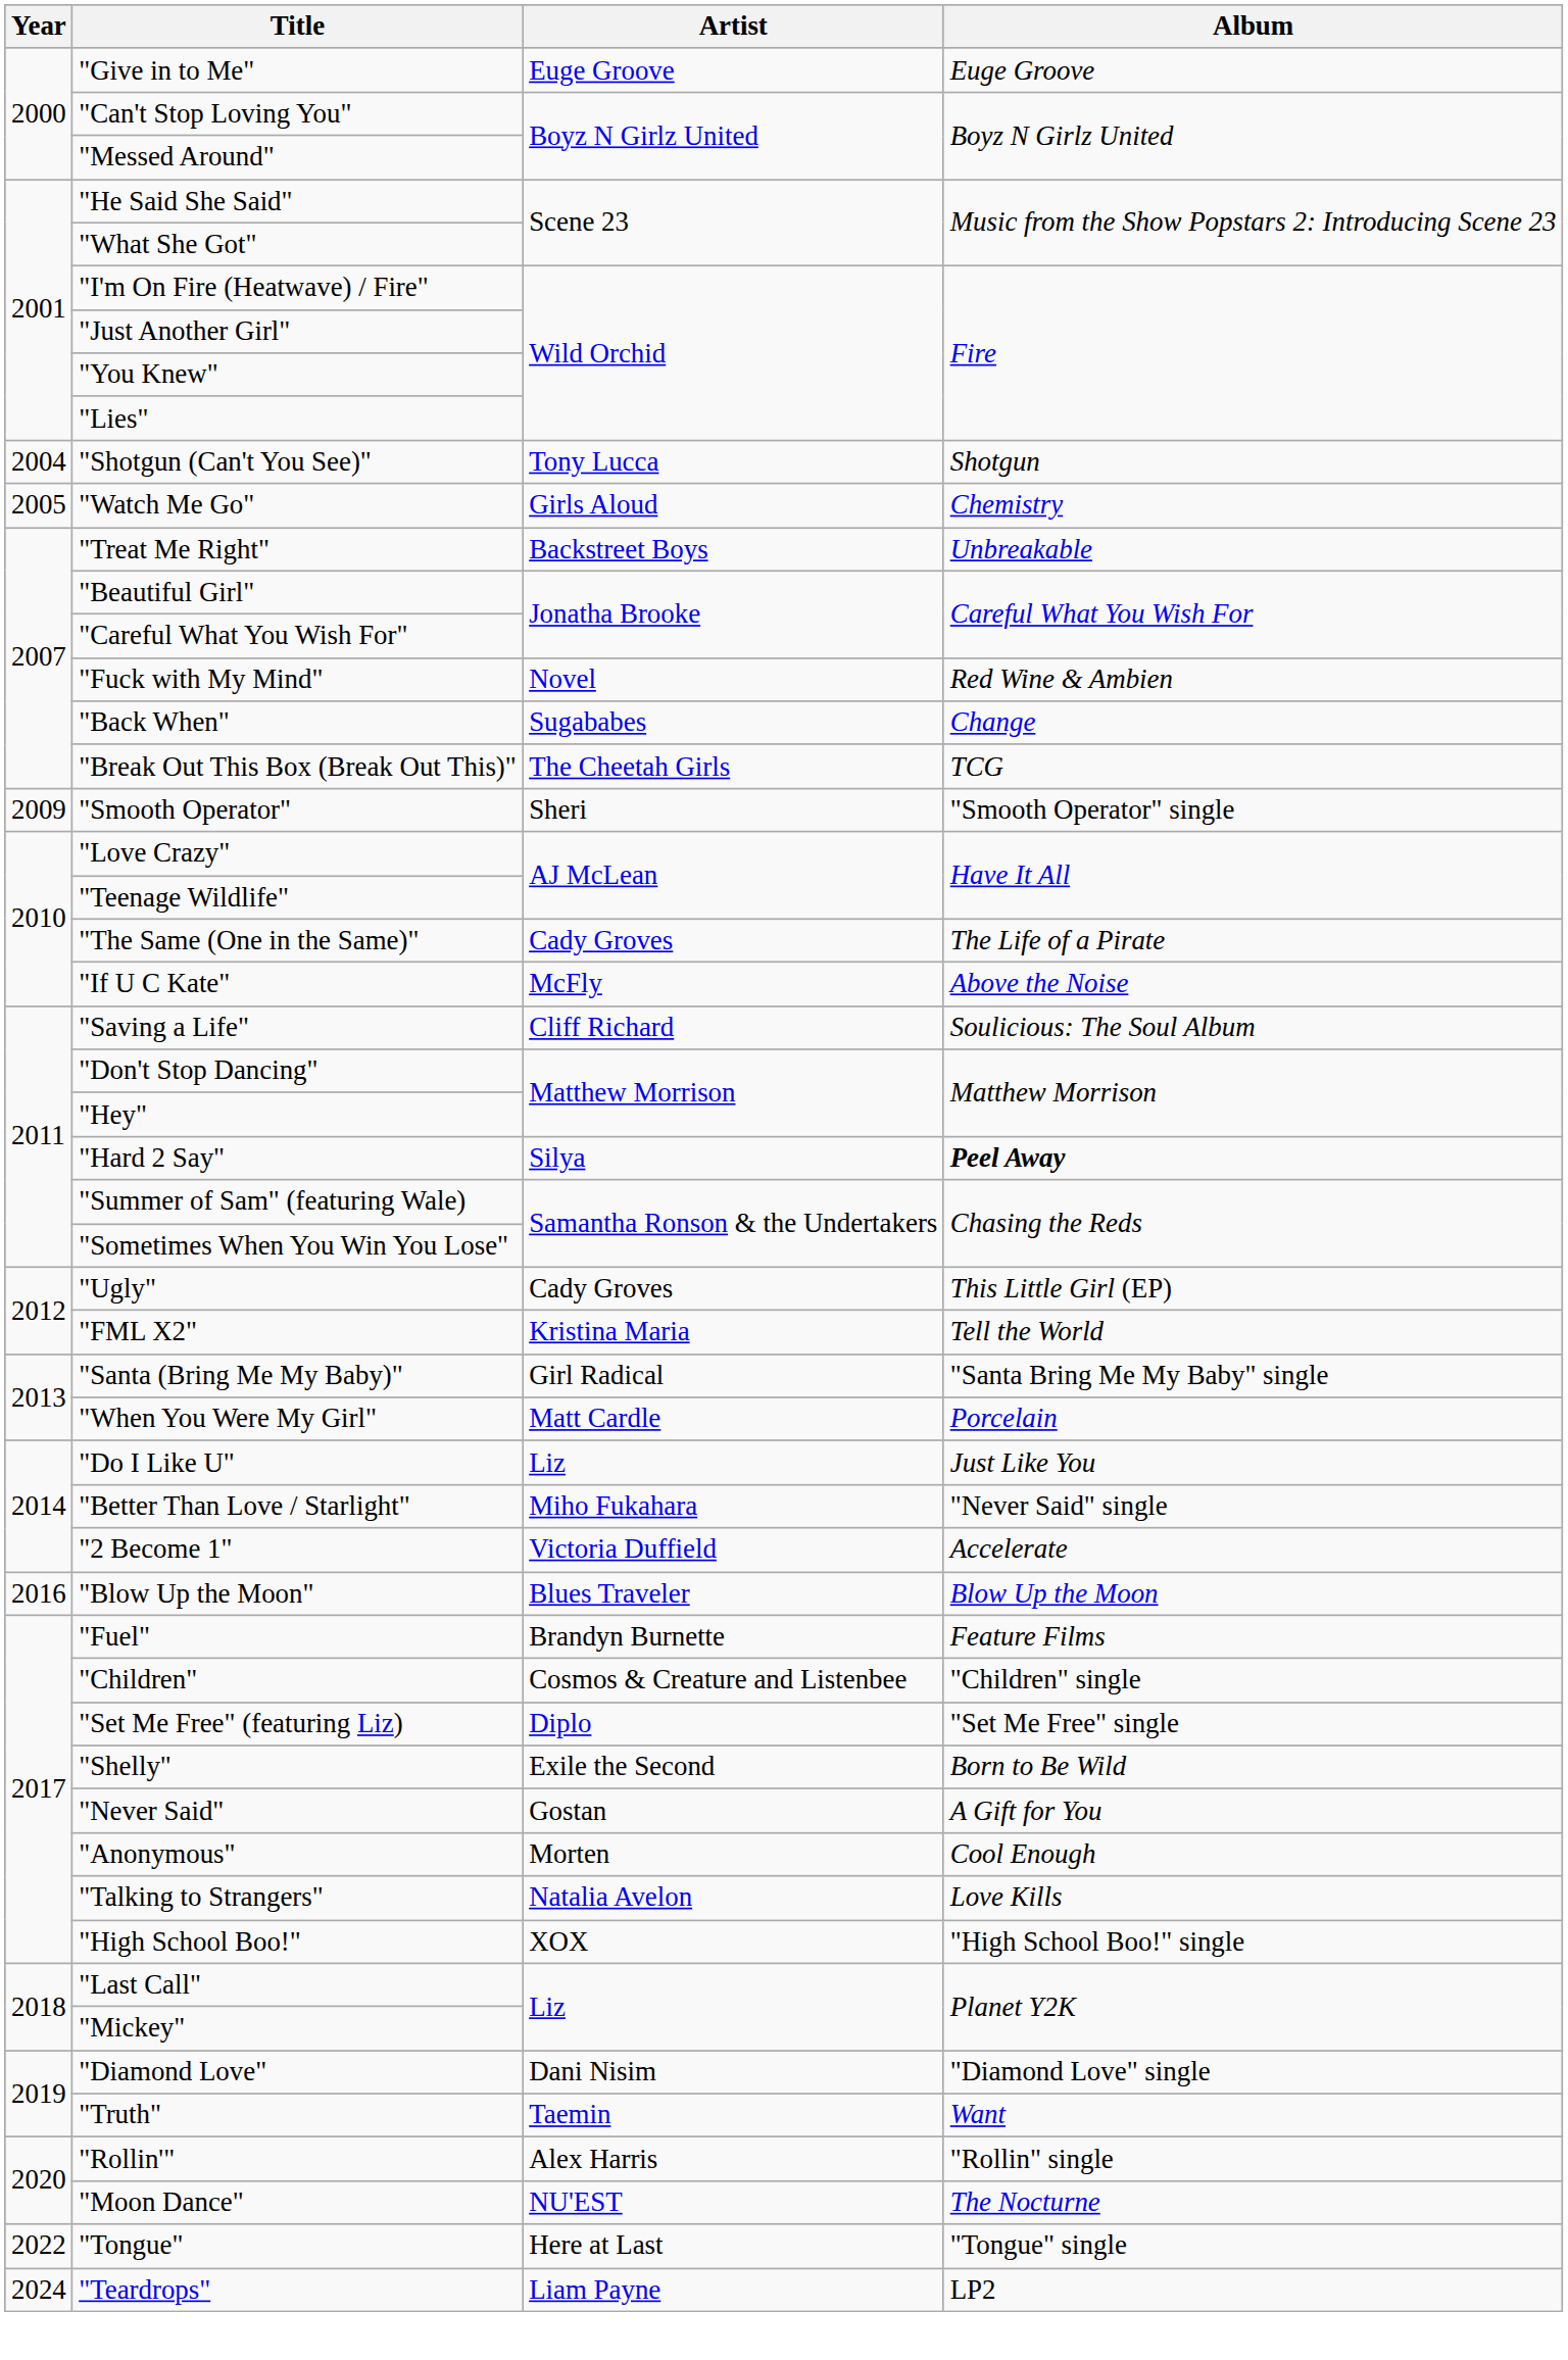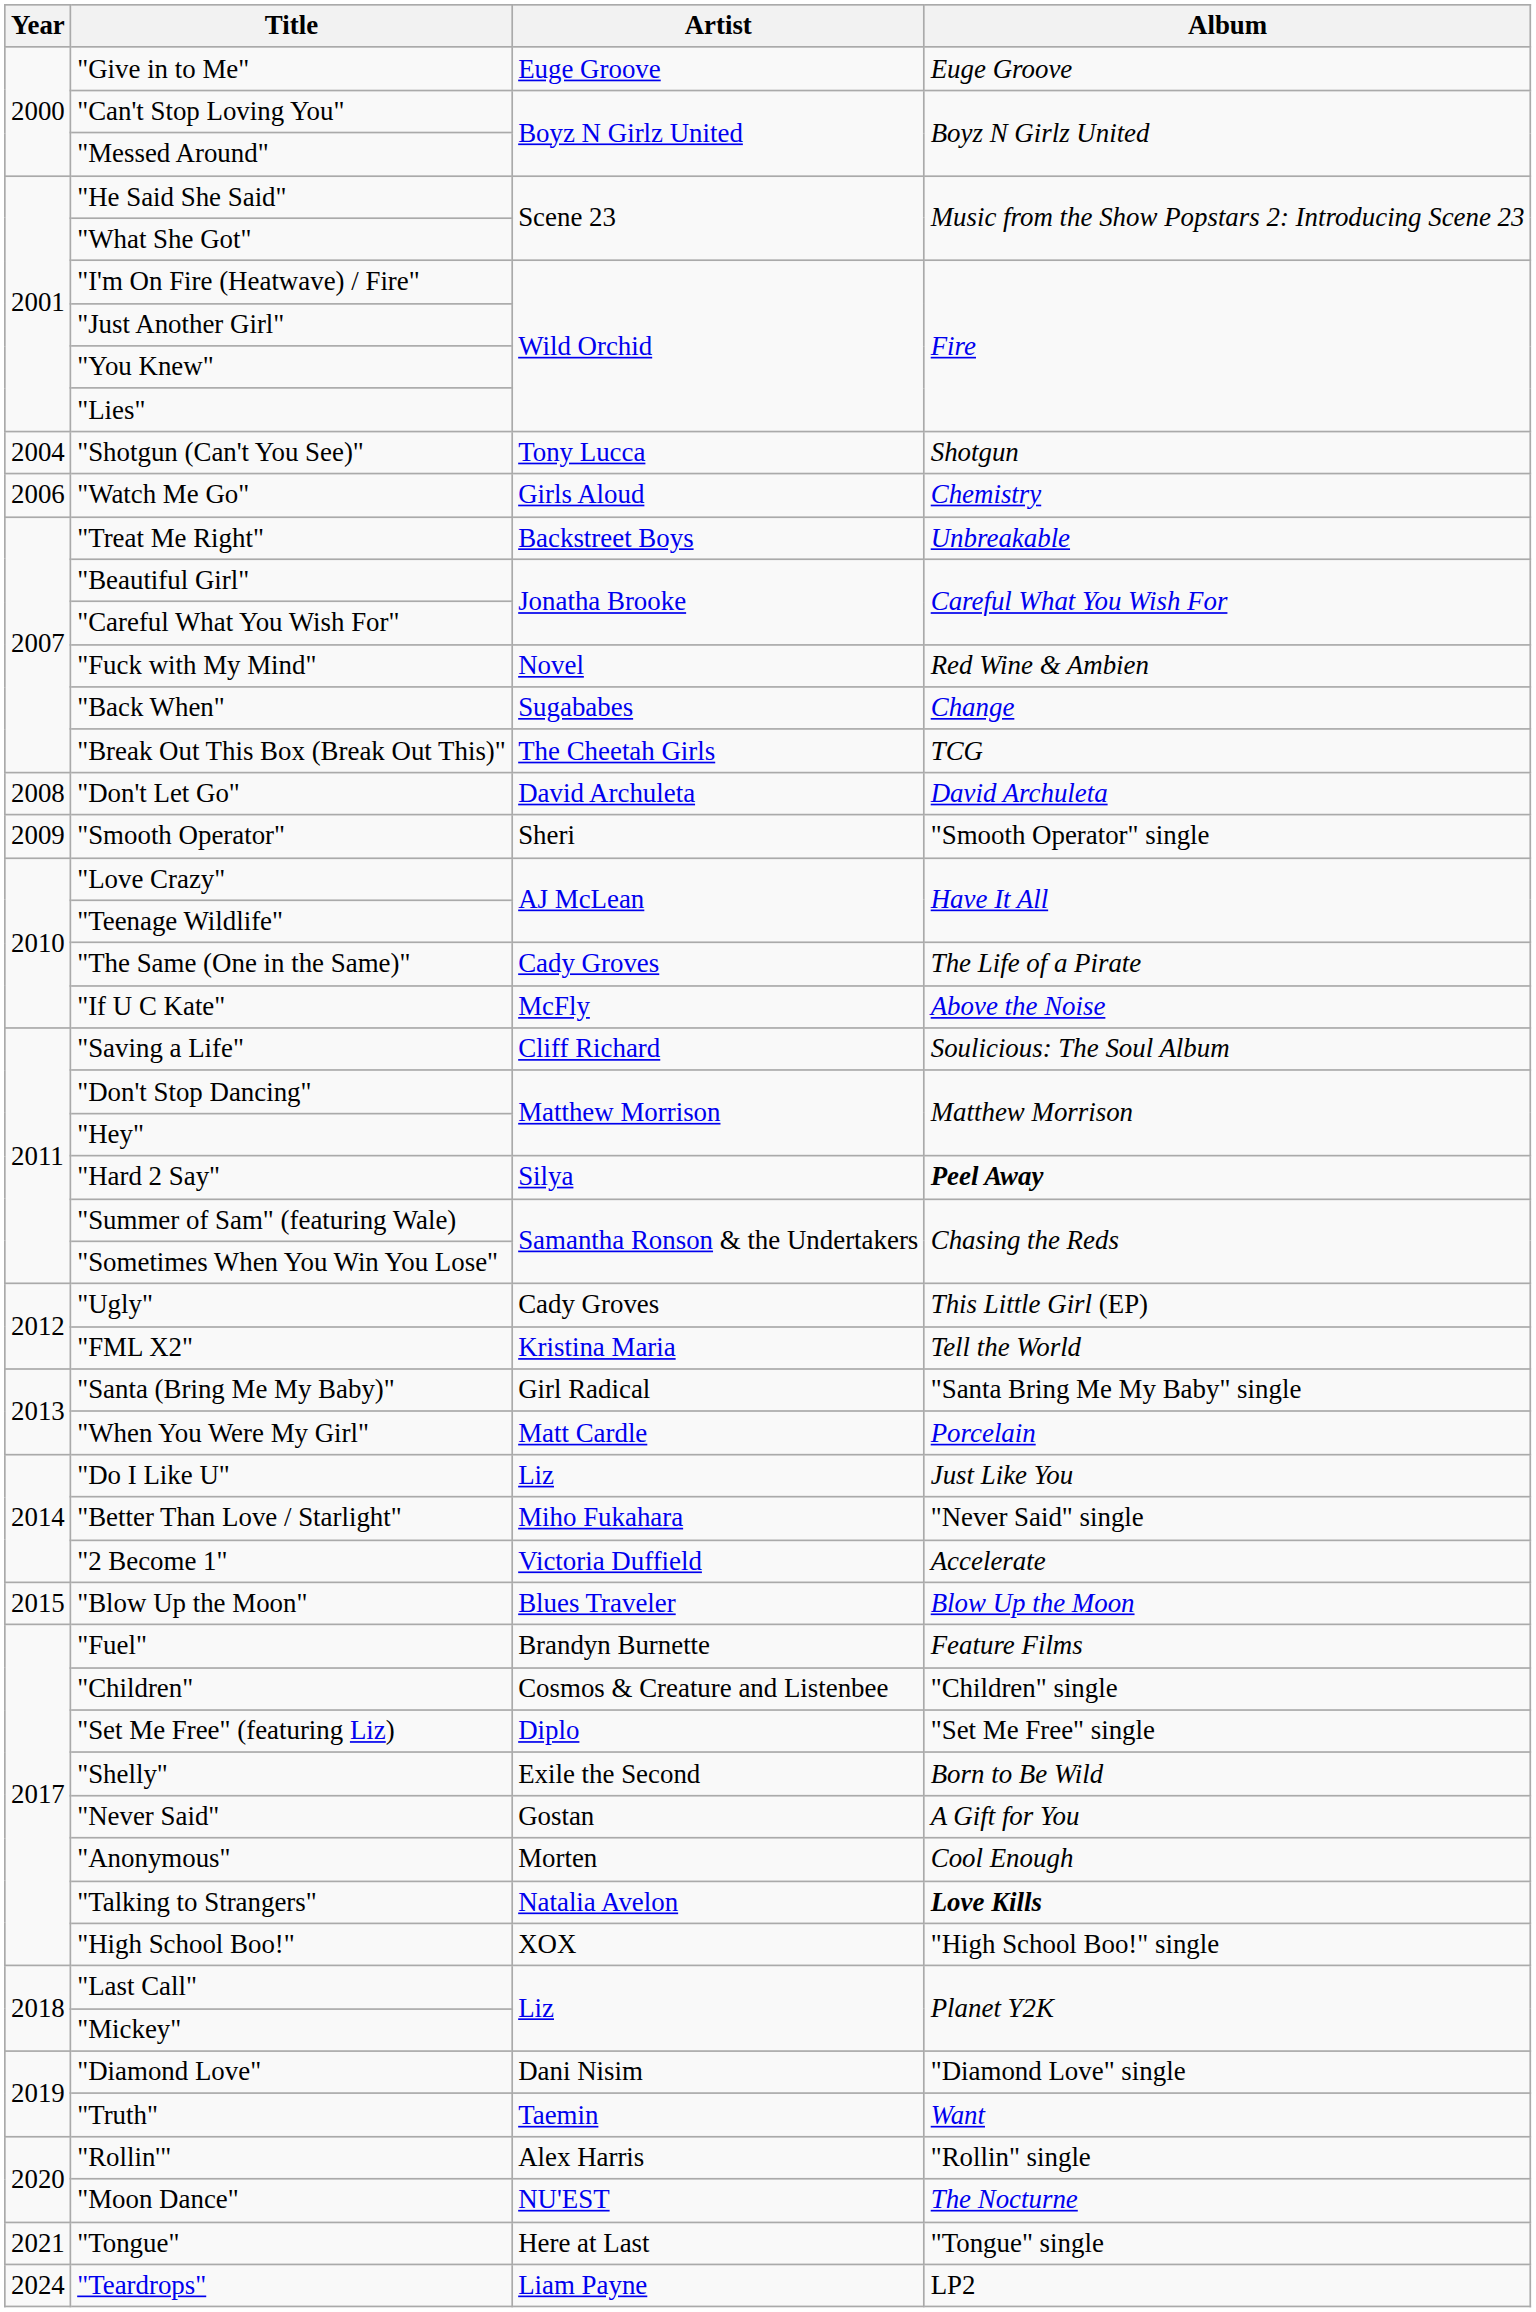"Watch Me Go" | Year: 2005 -> 2006
+ row: 2008 | "Don't Let Go" | David Archuleta | David Archuleta
"Blow Up the Moon" | Year: 2016 -> 2015
"Talking to Strangers" | Album: normal -> bold
"Tongue" | Year: 2022 -> 2021
